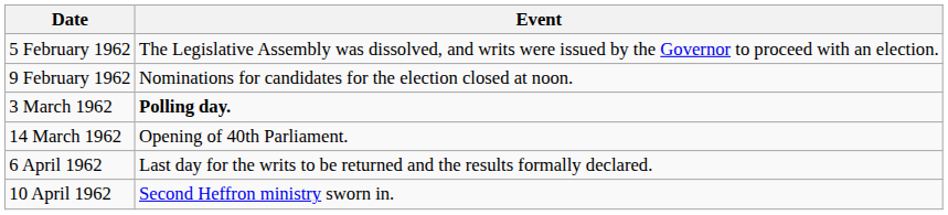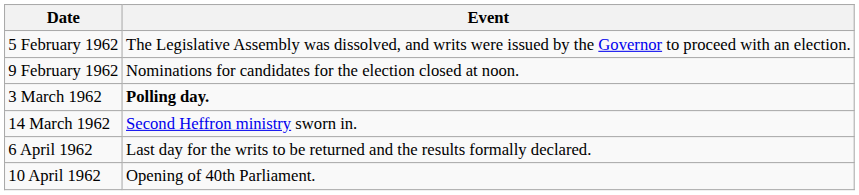14 March 1962 | Event: Opening of 40th Parliament. -> Second Heffron ministry sworn in.
10 April 1962 | Event: Second Heffron ministry sworn in. -> Opening of 40th Parliament.
